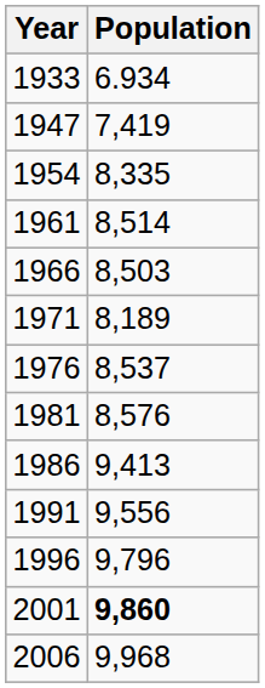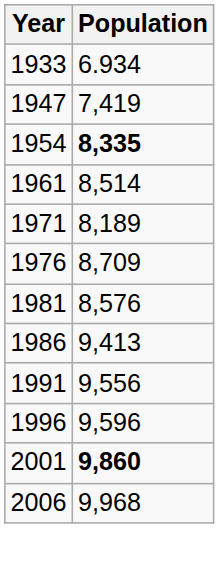1954 | Population: normal -> bold
- row: 1966 | 8,503
1976 | Population: 8,537 -> 8,709
1996 | Population: 9,796 -> 9,596
